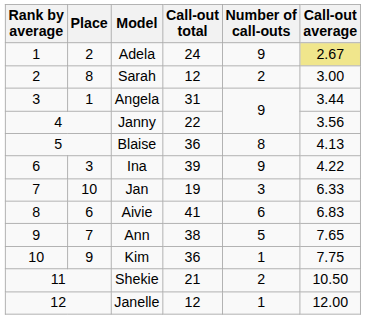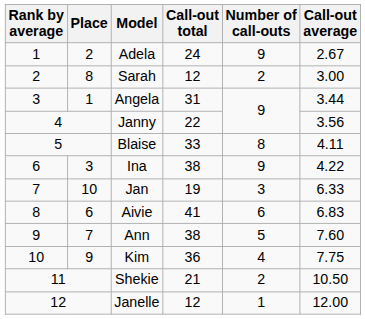Adela | Call-out average: khaki background -> no background
Blaise | Call-out total: 36 -> 33
Blaise | Call-out average: 4.13 -> 4.11
Ina | Call-out total: 39 -> 38
Ann | Call-out average: 7.65 -> 7.60
Kim | Number of call-outs: 1 -> 4
